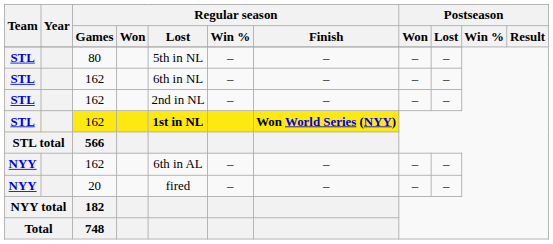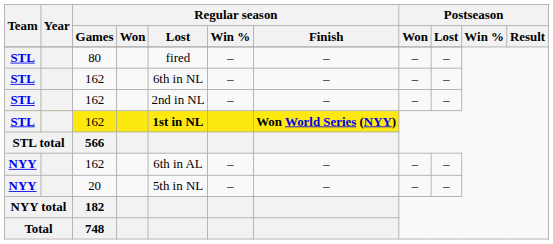80 | Regular season / Lost: 5th in NL -> fired
20 | Regular season / Lost: fired -> 5th in NL
